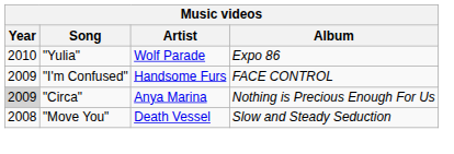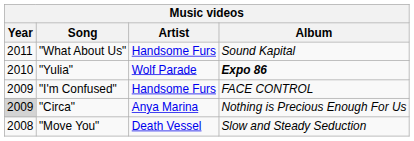+ row: 2011 | "What About Us" | Handsome Furs | Sound Kapital
"Yulia" | Album: normal -> bold
